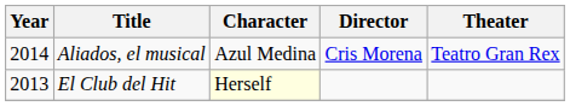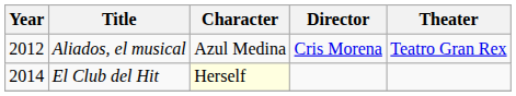Aliados, el musical | Year: 2014 -> 2012
El Club del Hit | Year: 2013 -> 2014
